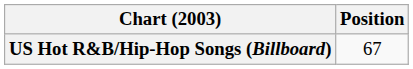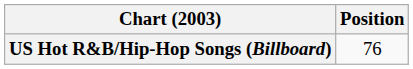US Hot R&B/Hip-Hop Songs (Billboard) | Position: 67 -> 76
